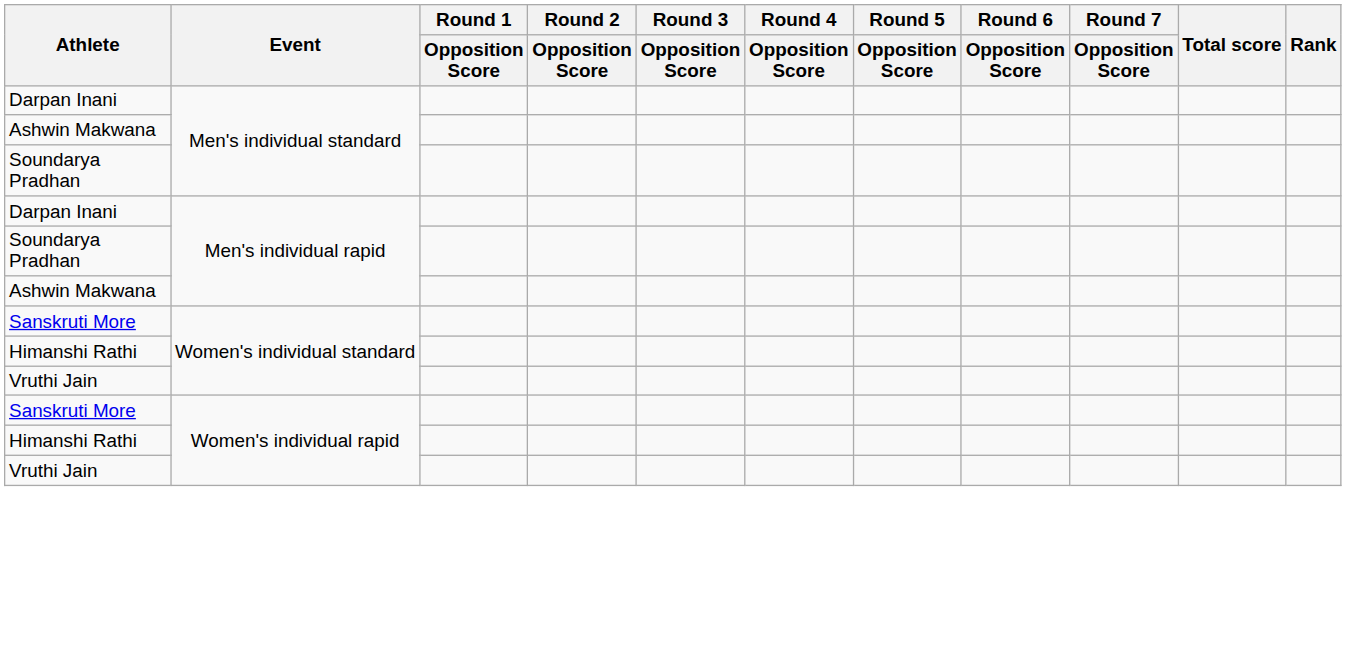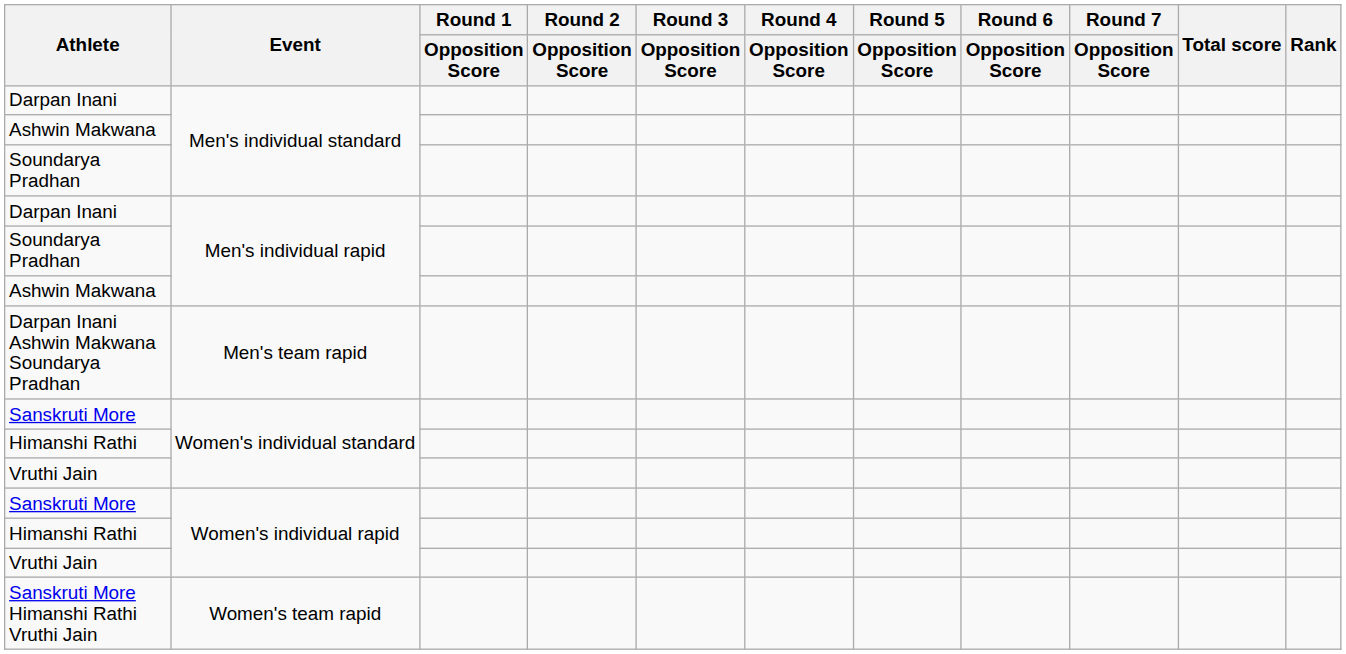+ row: Darpan Inani Ashwin Makwana Soundarya Pradhan | Men's team rapid
+ row: Sanskruti More Himanshi Rathi Vruthi Jain | Women's team rapid
